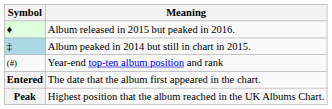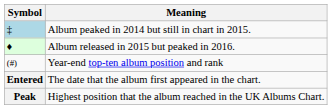rows swapped: Album peaked in 2014 but still in chart in 2015. <-> Album released in 2015 but peaked in 2016.
